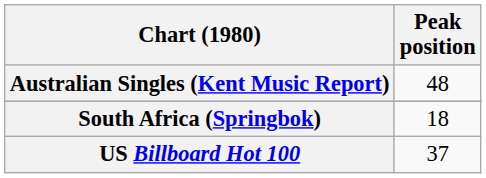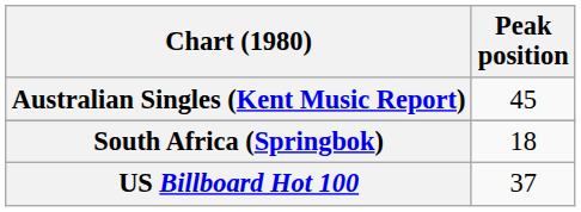Australian Singles (Kent Music Report) | Peak position: 48 -> 45
